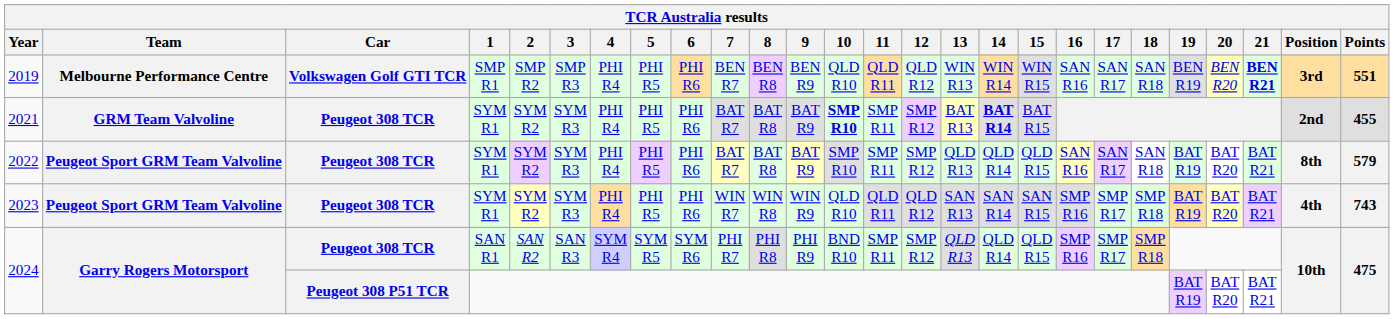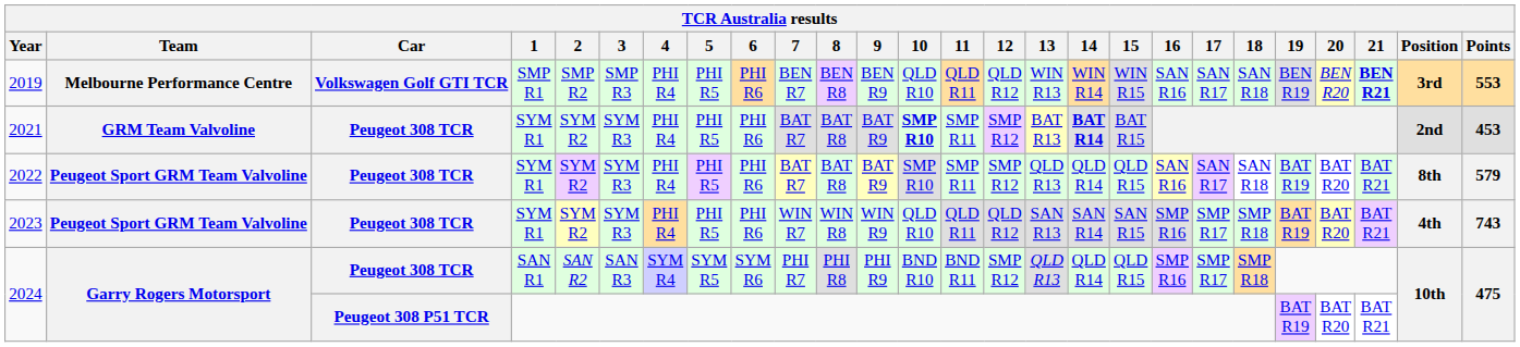2019 | Points: 551 -> 553
2021 | Points: 455 -> 453
2024 / SAN R1 | 11: SMP R11 -> BND R11
